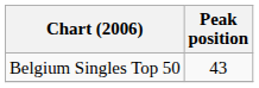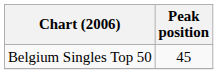Belgium Singles Top 50 | Peak position: 43 -> 45
